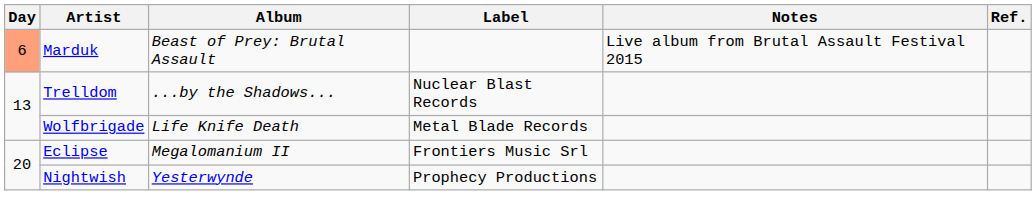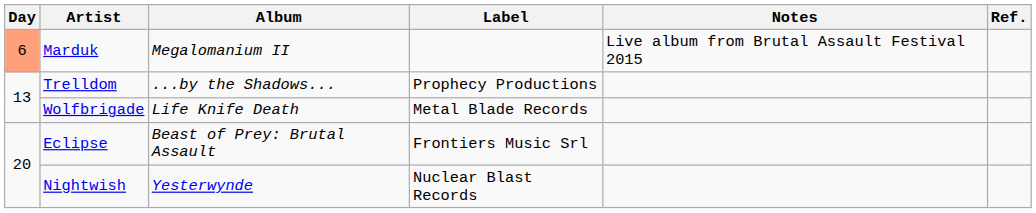Marduk | Album: Beast of Prey: Brutal Assault -> Megalomanium II
Trelldom | Label: Nuclear Blast Records -> Prophecy Productions
Eclipse | Album: Megalomanium II -> Beast of Prey: Brutal Assault
Nightwish | Label: Prophecy Productions -> Nuclear Blast Records
